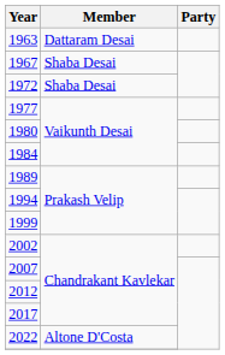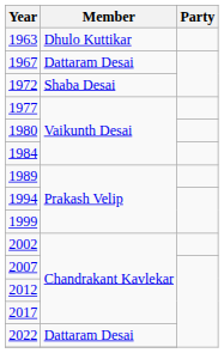1963 | Member: Dattaram Desai -> Dhulo Kuttikar
1967 | Member: Shaba Desai -> Dattaram Desai
2022 | Member: Altone D'Costa -> Dattaram Desai
